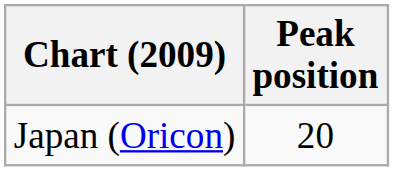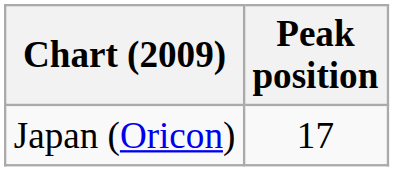Japan (Oricon) | Peak position: 20 -> 17
